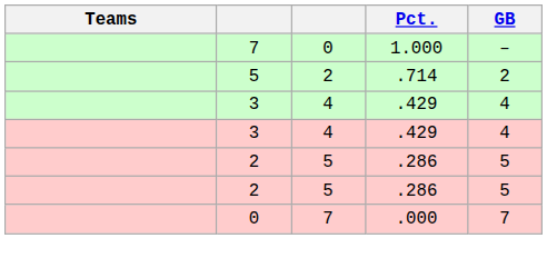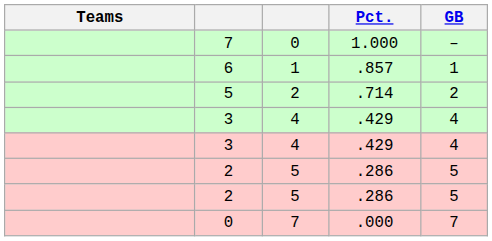+ row: 6 | 1 | .857 | 1
